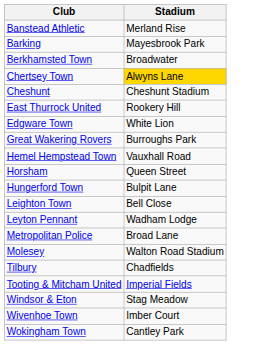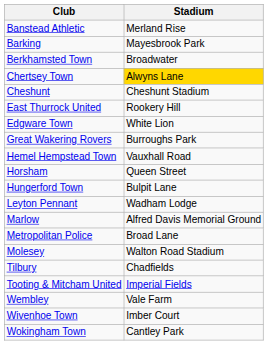- row: Leighton Town | Bell Close
+ row: Marlow | Alfred Davis Memorial Ground
+ row: Wembley | Vale Farm
- row: Windsor & Eton | Stag Meadow
